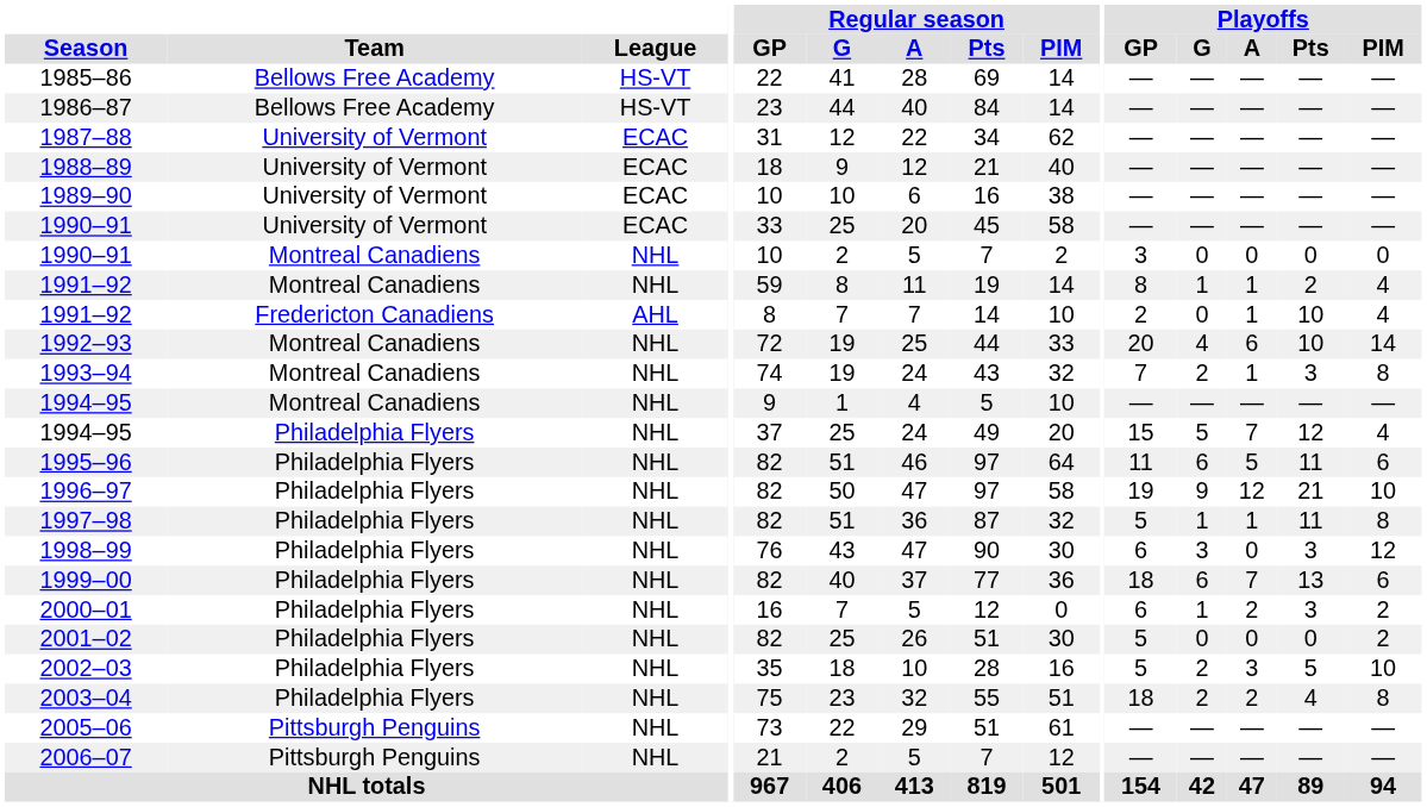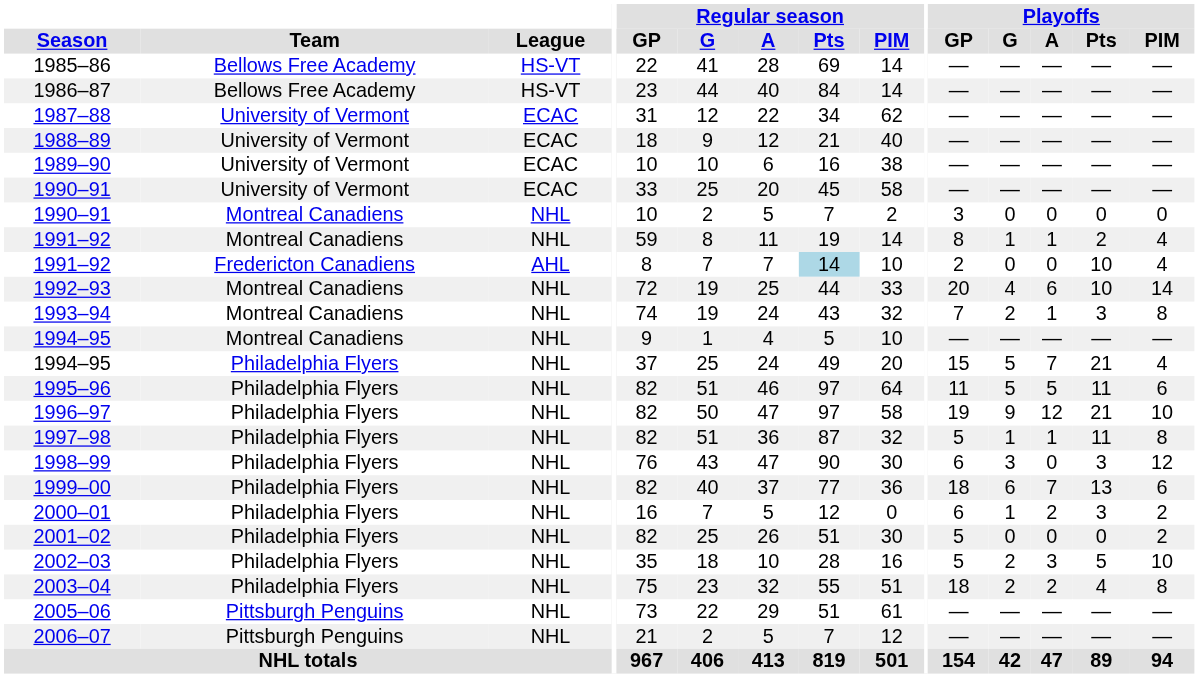1991–92 / Fredericton Canadiens | Regular season / Pts: no background -> lightblue background
1991–92 / Fredericton Canadiens | Playoffs / A: 1 -> 0
1994–95 / Philadelphia Flyers | Playoffs / Pts: 12 -> 21
1995–96 | Playoffs / G: 6 -> 5
